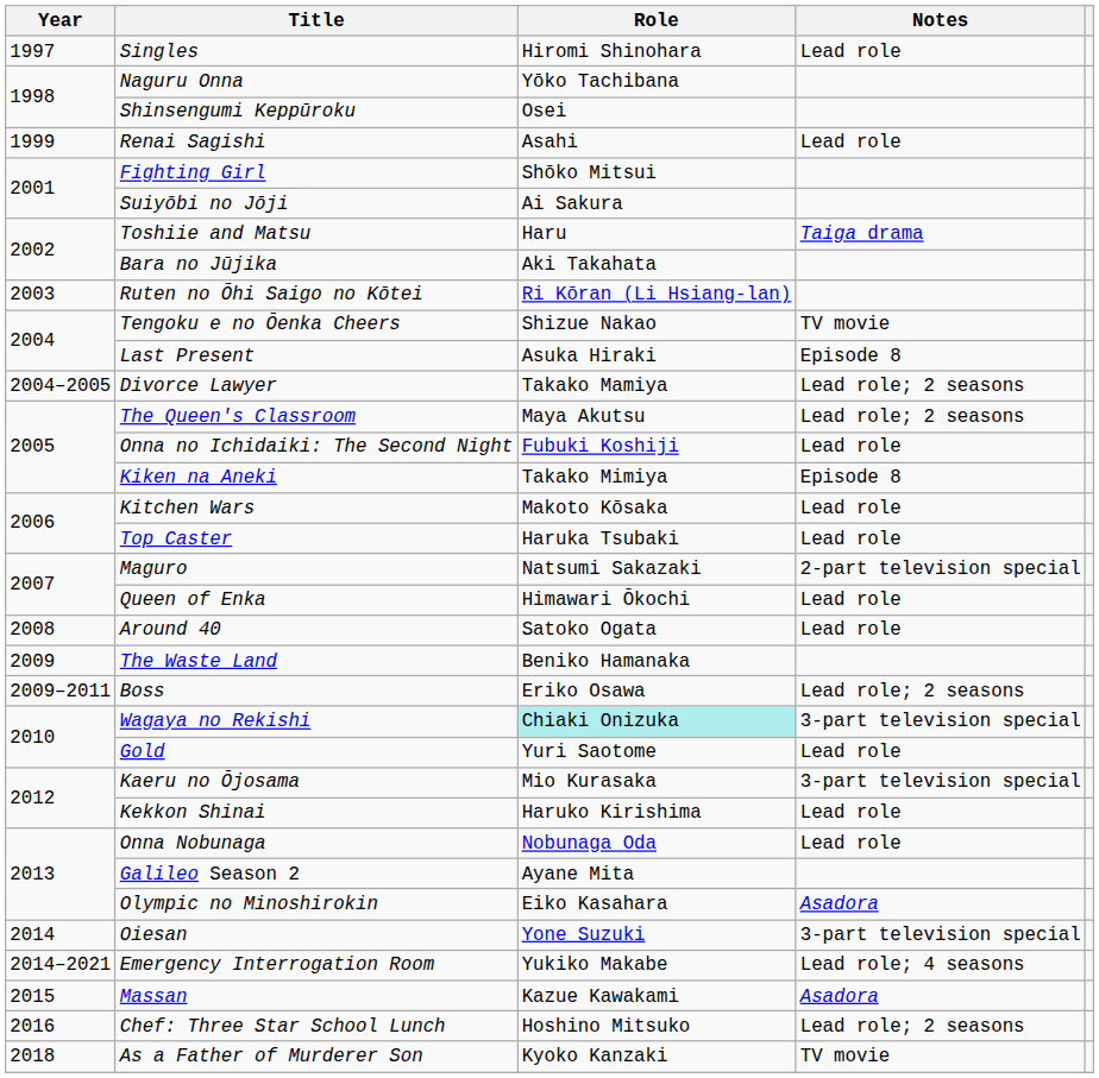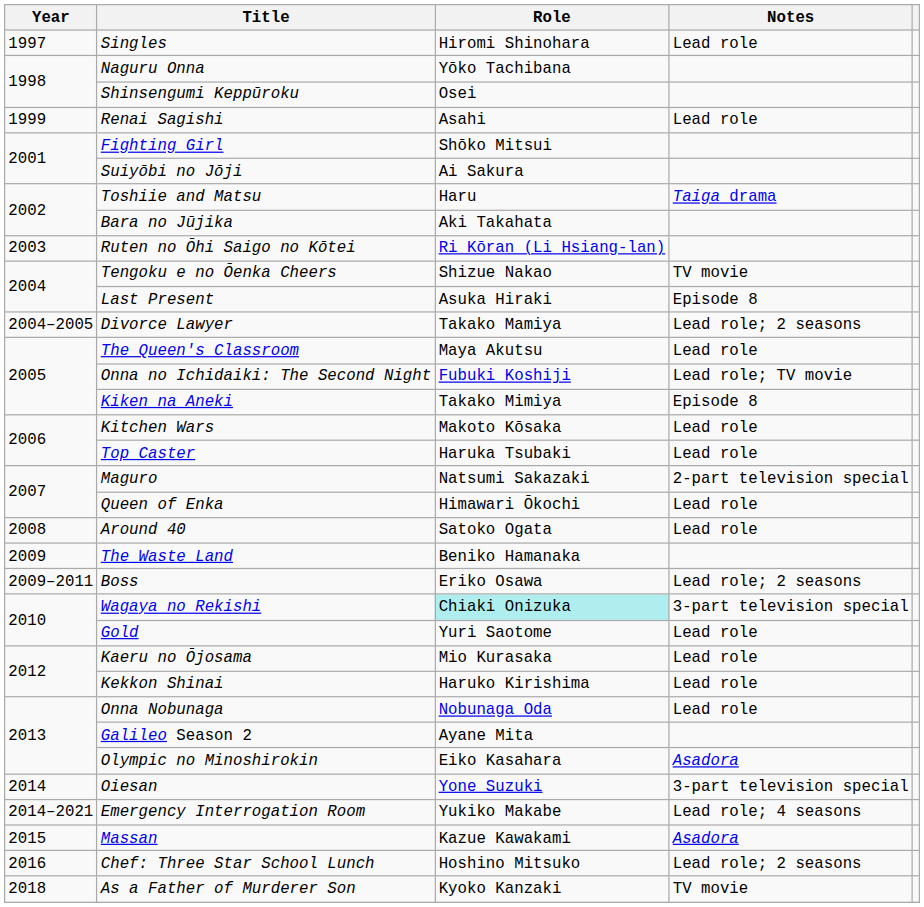The Queen's Classroom | Notes: Lead role; 2 seasons -> Lead role
Onna no Ichidaiki: The Second Night | Notes: Lead role -> Lead role; TV movie
Kaeru no Ōjosama | Notes: 3-part television special -> Lead role
